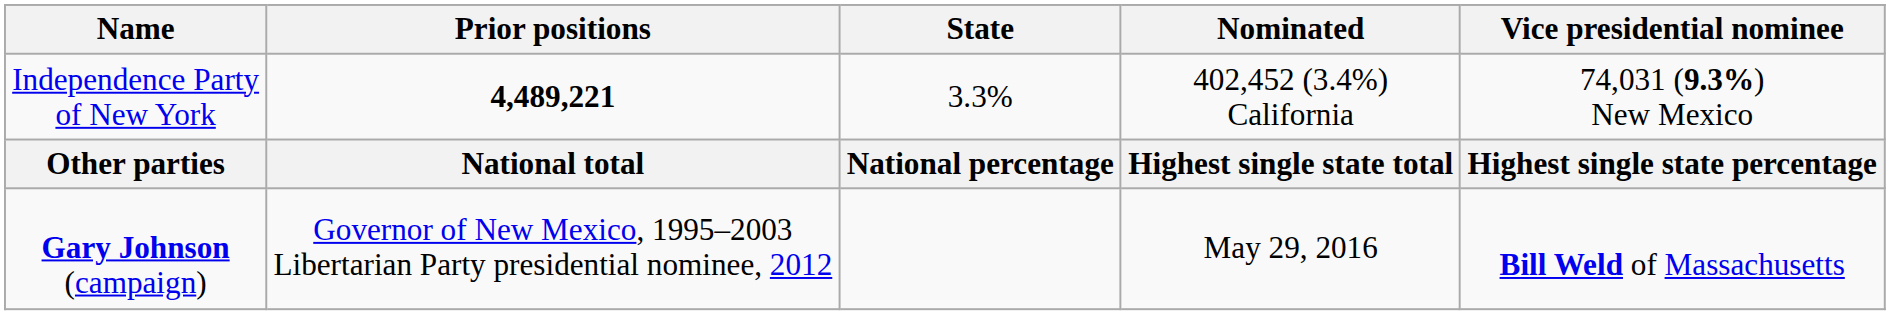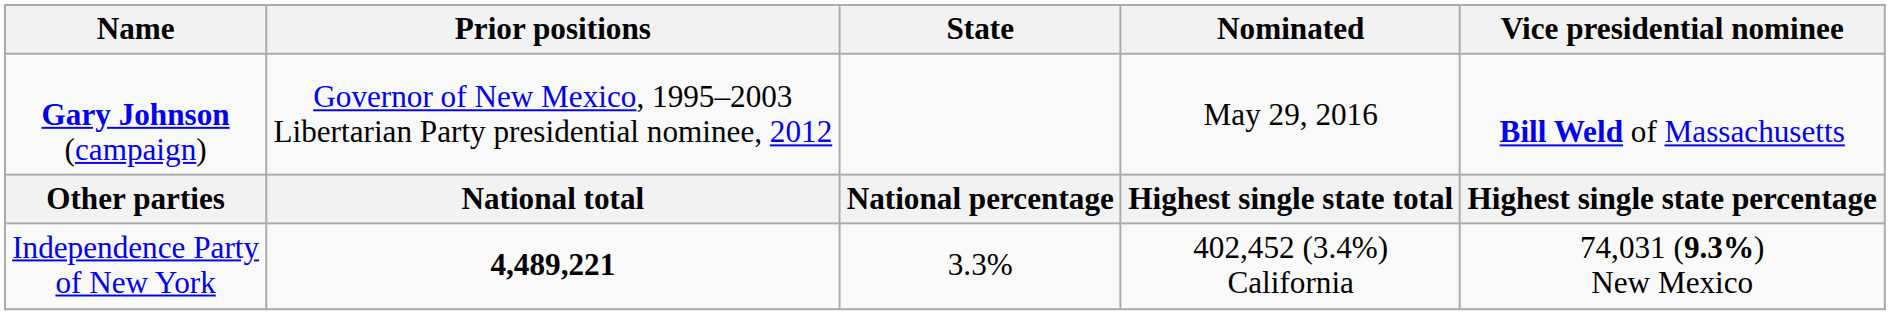rows swapped: Gary Johnson (campaign) <-> Independence Party of New York
